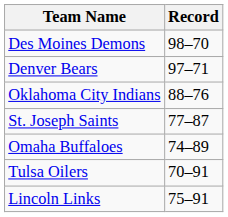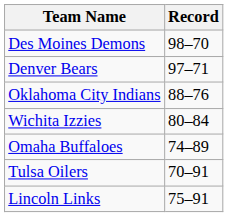+ row: Wichita Izzies | 80–84
- row: St. Joseph Saints | 77–87
